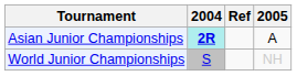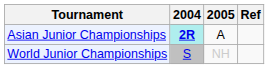columns swapped: 2005 <-> Ref
